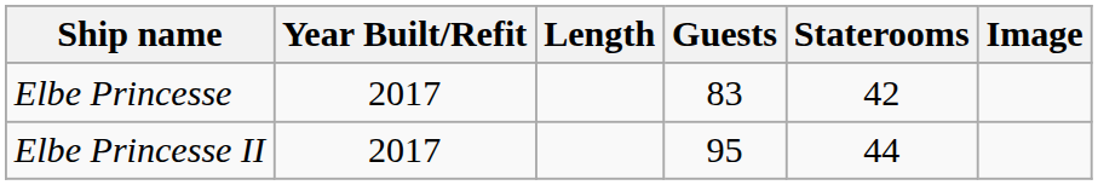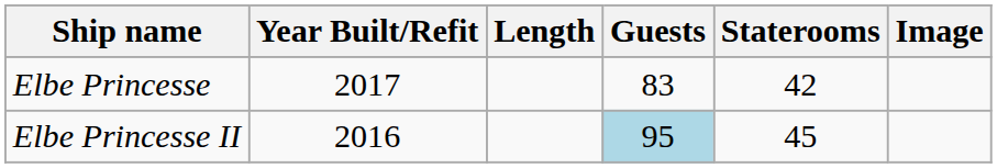Elbe Princesse II | Year Built/Refit: 2017 -> 2016
Elbe Princesse II | Guests: no background -> lightblue background
Elbe Princesse II | Staterooms: 44 -> 45
